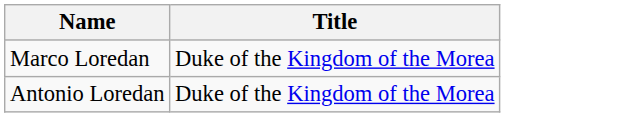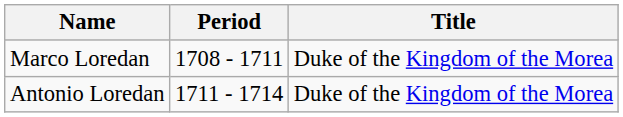+ column: Period | 1708 - 1711 | 1711 - 1714
